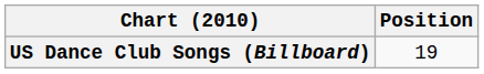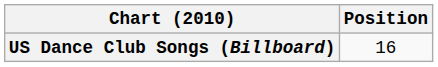US Dance Club Songs (Billboard) | Position: 19 -> 16
